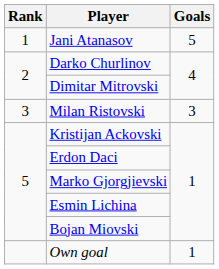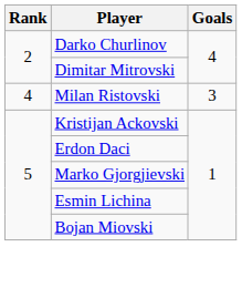- row: 1 | Jani Atanasov | 5
Milan Ristovski | Rank: 3 -> 4
- row: Own goal | 1
